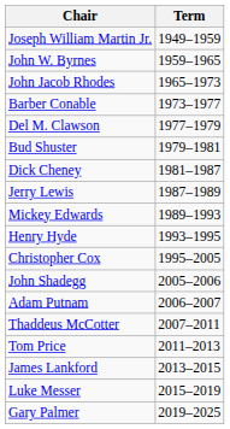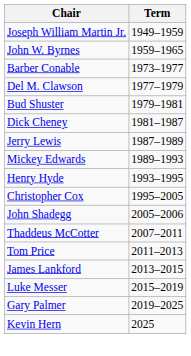- row: John Jacob Rhodes | 1965–1973
- row: Adam Putnam | 2006–2007
+ row: Kevin Hern | 2025
